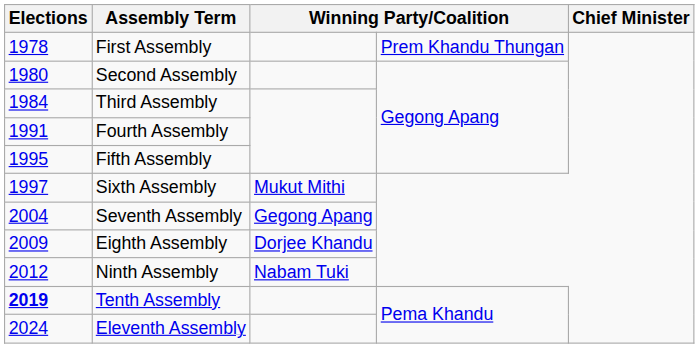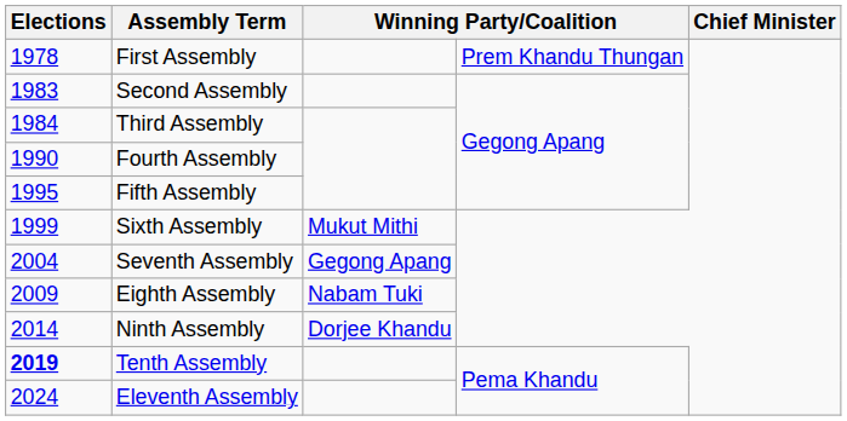Second Assembly | Elections: 1980 -> 1983
Fourth Assembly | Elections: 1991 -> 1990
Sixth Assembly | Elections: 1997 -> 1999
Eighth Assembly | column 3: Dorjee Khandu -> Nabam Tuki
Ninth Assembly | Elections: 2012 -> 2014
Ninth Assembly | column 3: Nabam Tuki -> Dorjee Khandu
